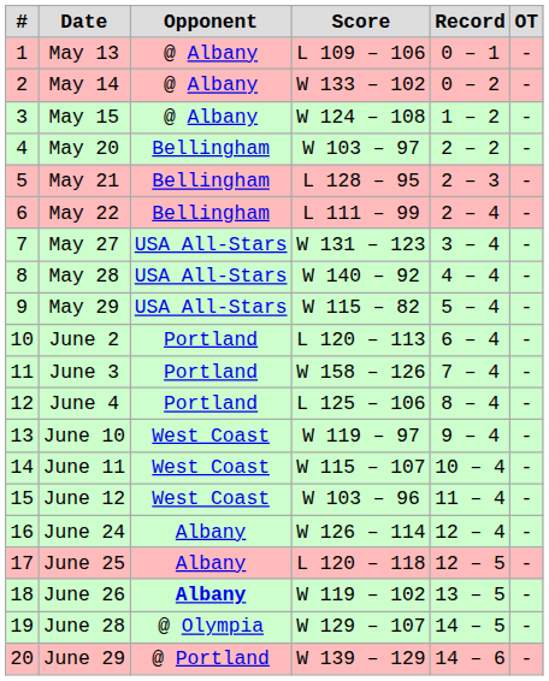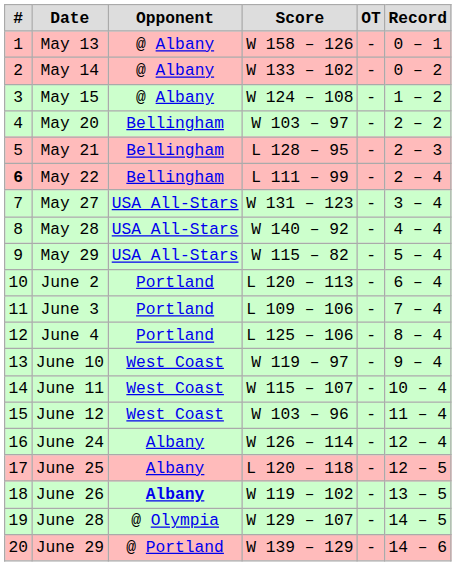columns swapped: OT <-> Record
May 13 | Score: L 109 – 106 -> W 158 – 126
May 22 | #: normal -> bold
June 3 | Score: W 158 – 126 -> L 109 – 106
